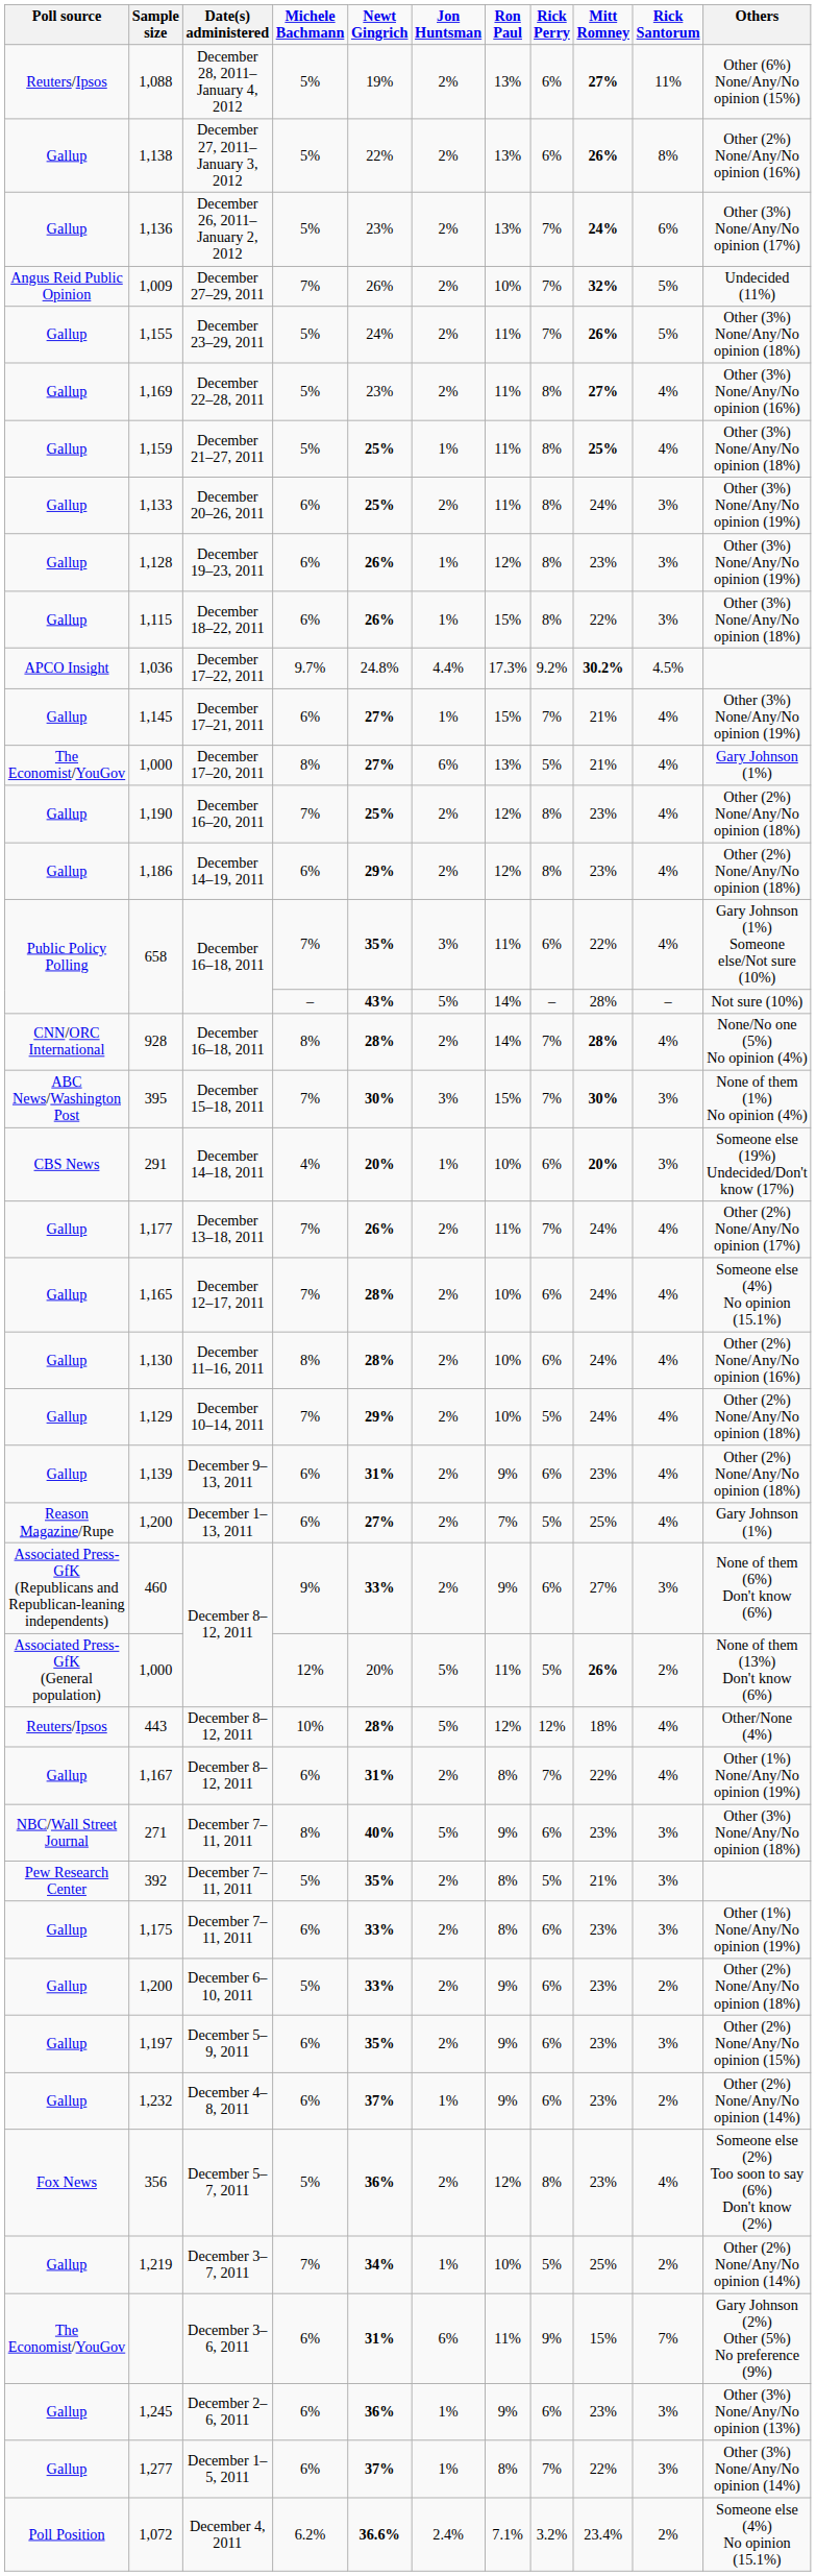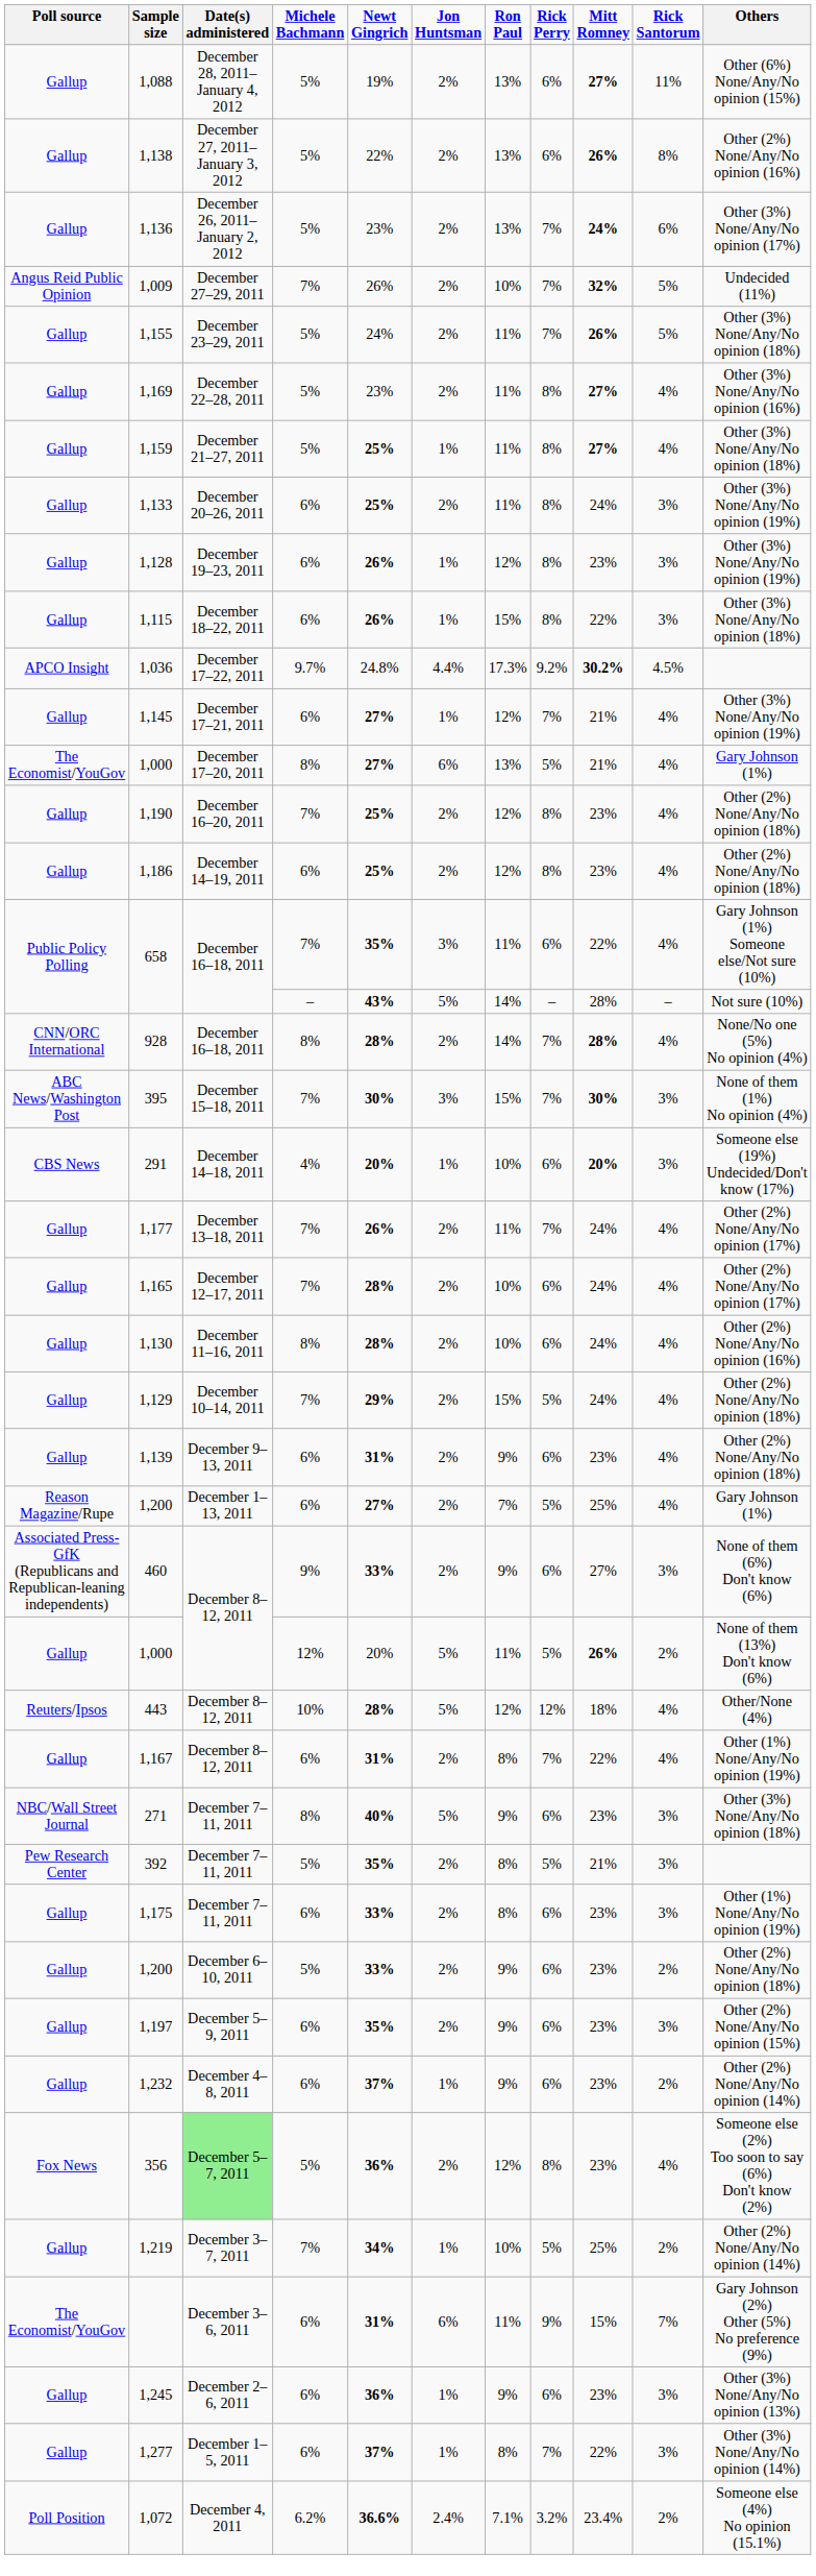1,088 | Poll source: Reuters/Ipsos -> Gallup
1,159 | Mitt Romney: 25% -> 27%
1,145 | Ron Paul: 15% -> 12%
1,186 | Newt Gingrich: 29% -> 25%
1,165 | Others: Someone else (4%) No opinion (15.1%) -> Other (2%) None/Any/No opinion (17%)
1,129 | Ron Paul: 10% -> 15%
1,000 / 12% | Poll source: Associated Press-GfK (General population) -> Gallup
356 | Date(s) administered: no background -> lightgreen background
